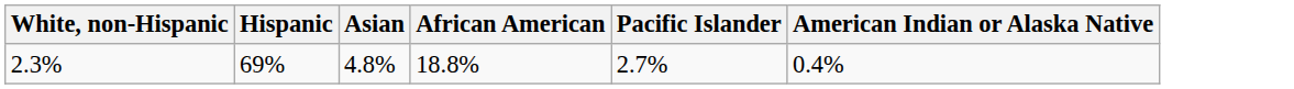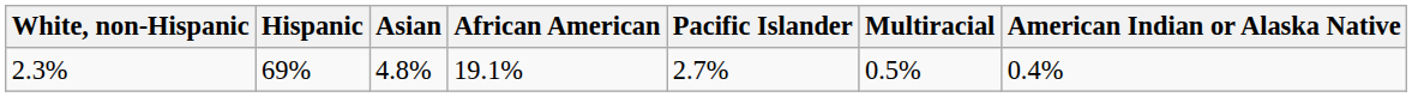+ column: Multiracial | 0.5%
2.3% | African American: 18.8% -> 19.1%
